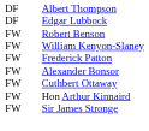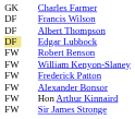+ row: GK | Charles Farmer
+ row: DF | Francis Wilson
Edgar Lubbock | column 1: no background -> khaki background
- row: FW | Cuthbert Ottaway
